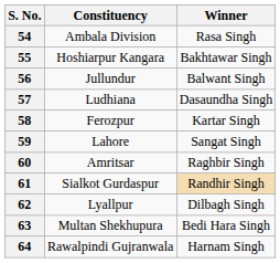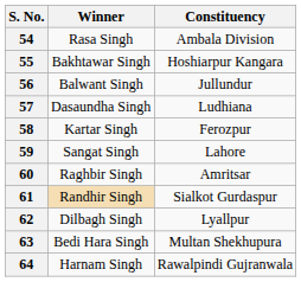columns swapped: Constituency <-> Winner
